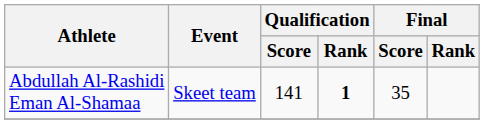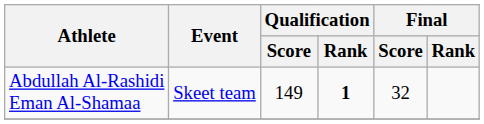Abdullah Al-Rashidi Eman Al-Shamaa | Qualification / Score: 141 -> 149
Abdullah Al-Rashidi Eman Al-Shamaa | Final / Score: 35 -> 32
